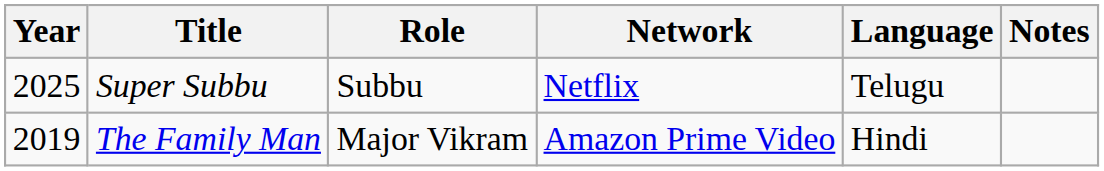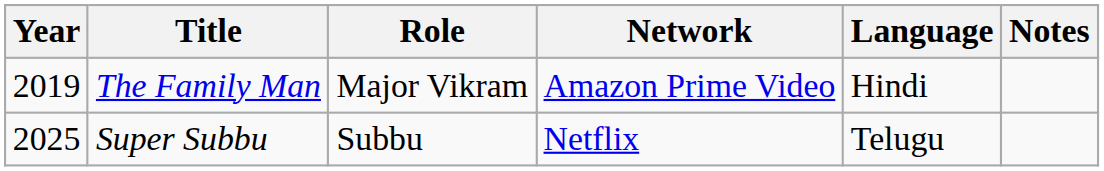rows swapped: The Family Man <-> Super Subbu
